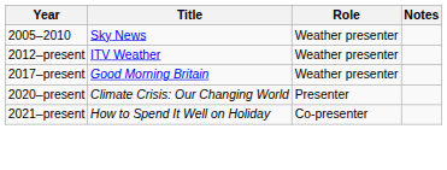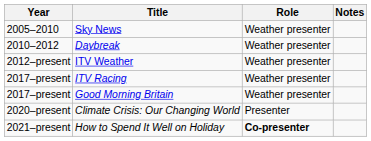+ row: 2010–2012 | Daybreak | Weather presenter
+ row: 2017–present | ITV Racing | Weather presenter
How to Spend It Well on Holiday | Role: normal -> bold
